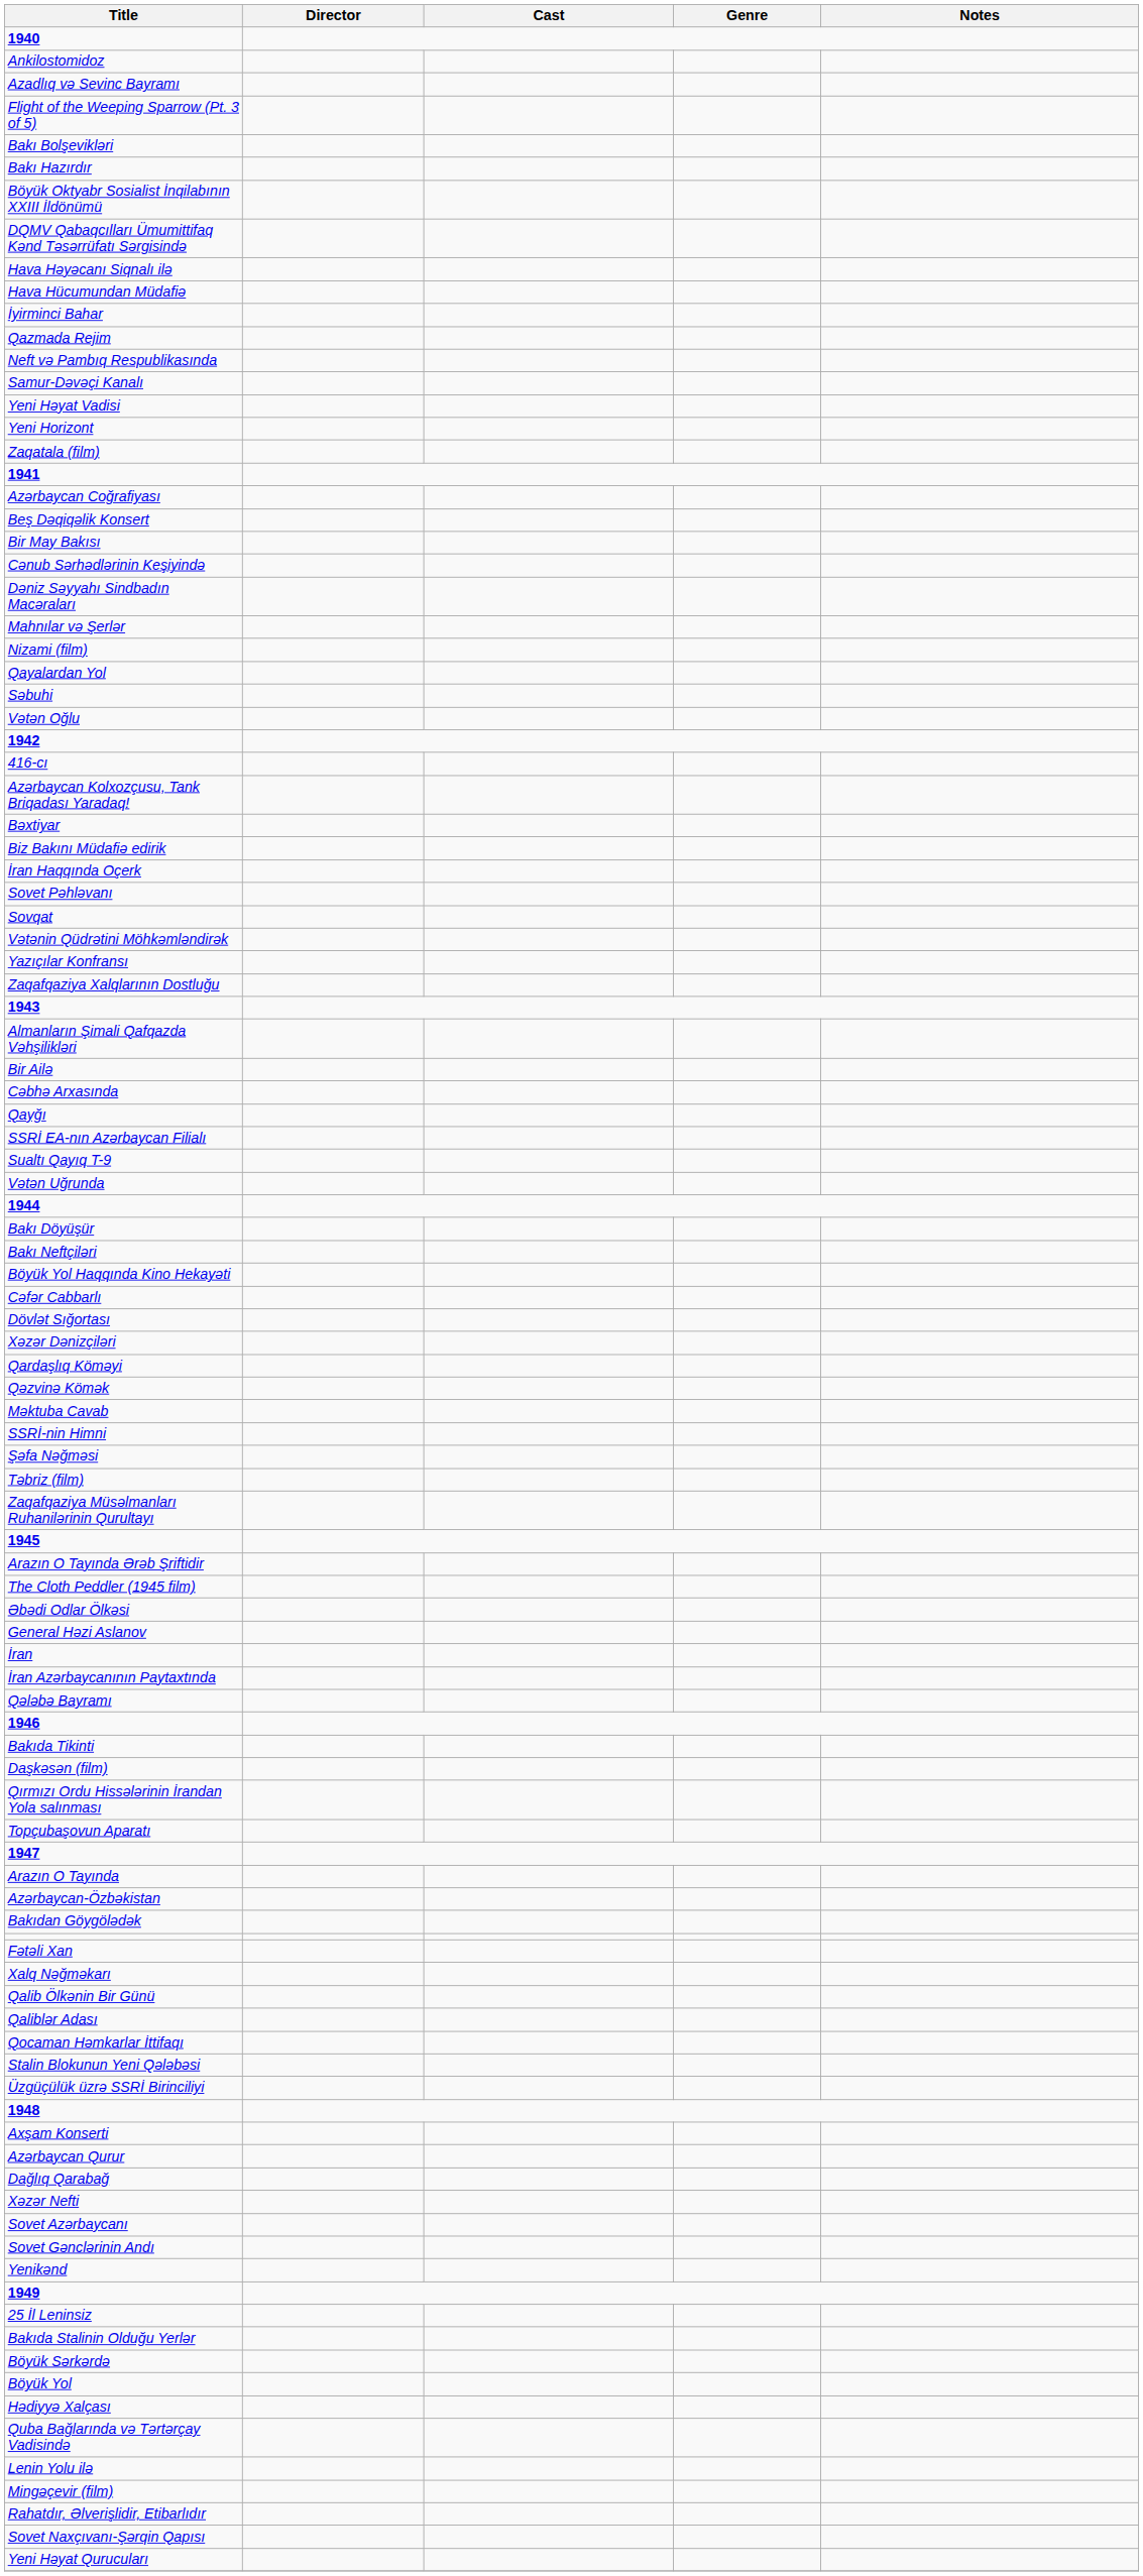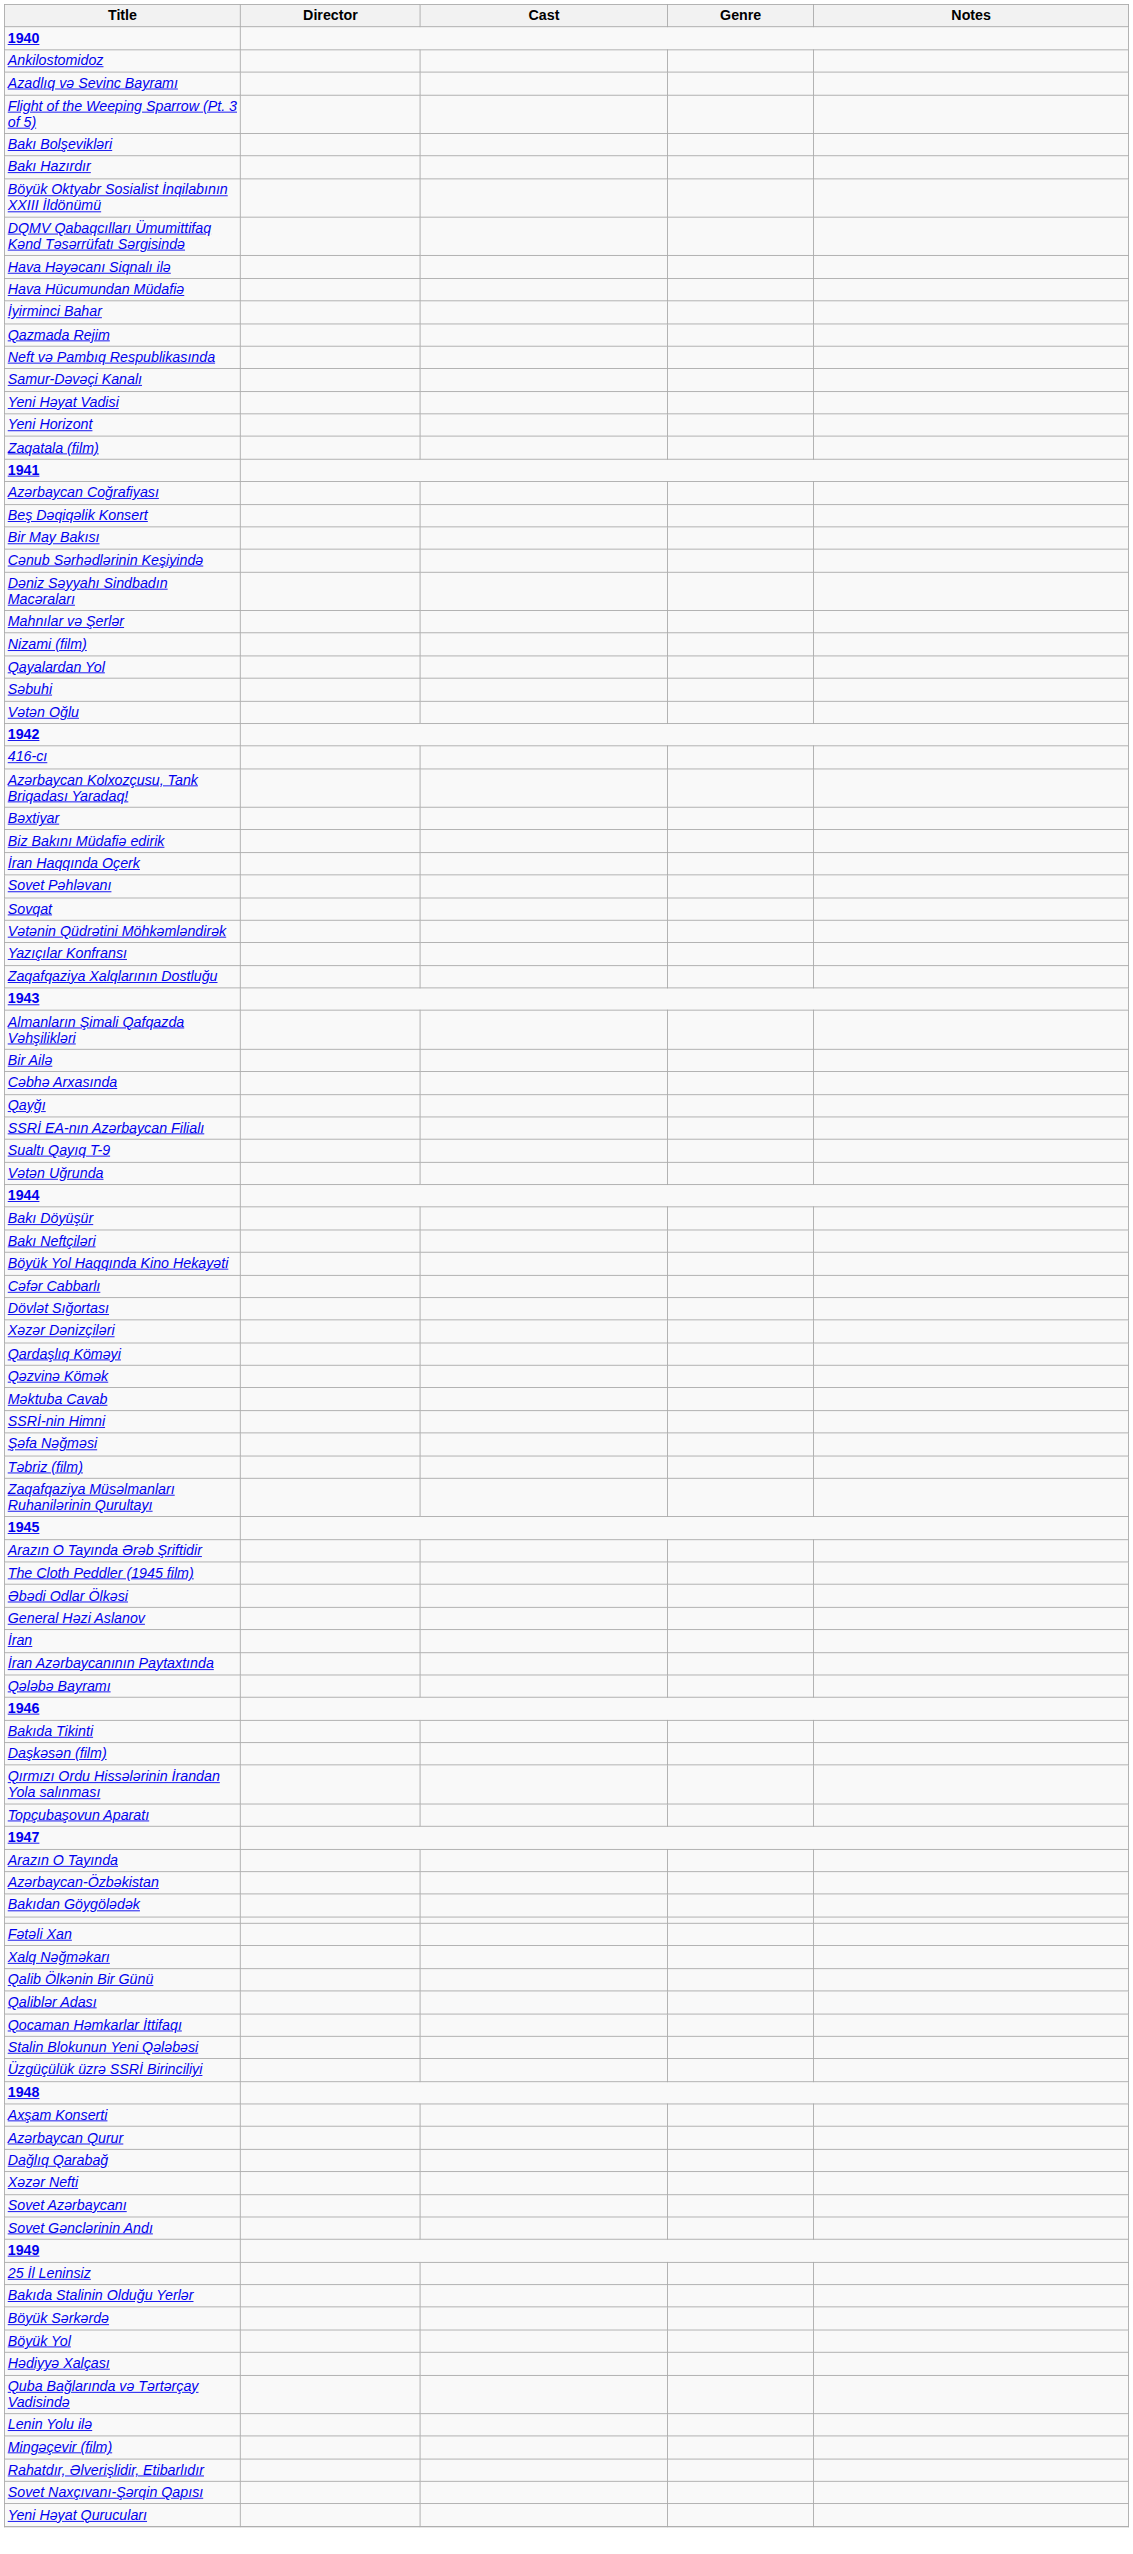- row: Yenikənd
